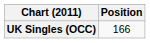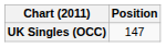UK Singles (OCC) | Position: 166 -> 147
